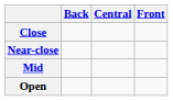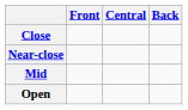columns swapped: Front <-> Back
